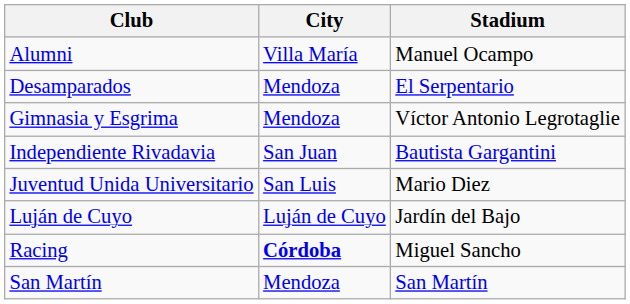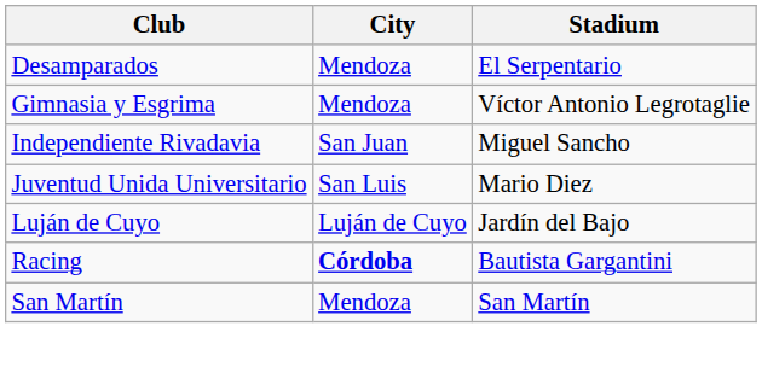- row: Alumni | Villa María | Manuel Ocampo
Independiente Rivadavia | Stadium: Bautista Gargantini -> Miguel Sancho
Racing | Stadium: Miguel Sancho -> Bautista Gargantini
